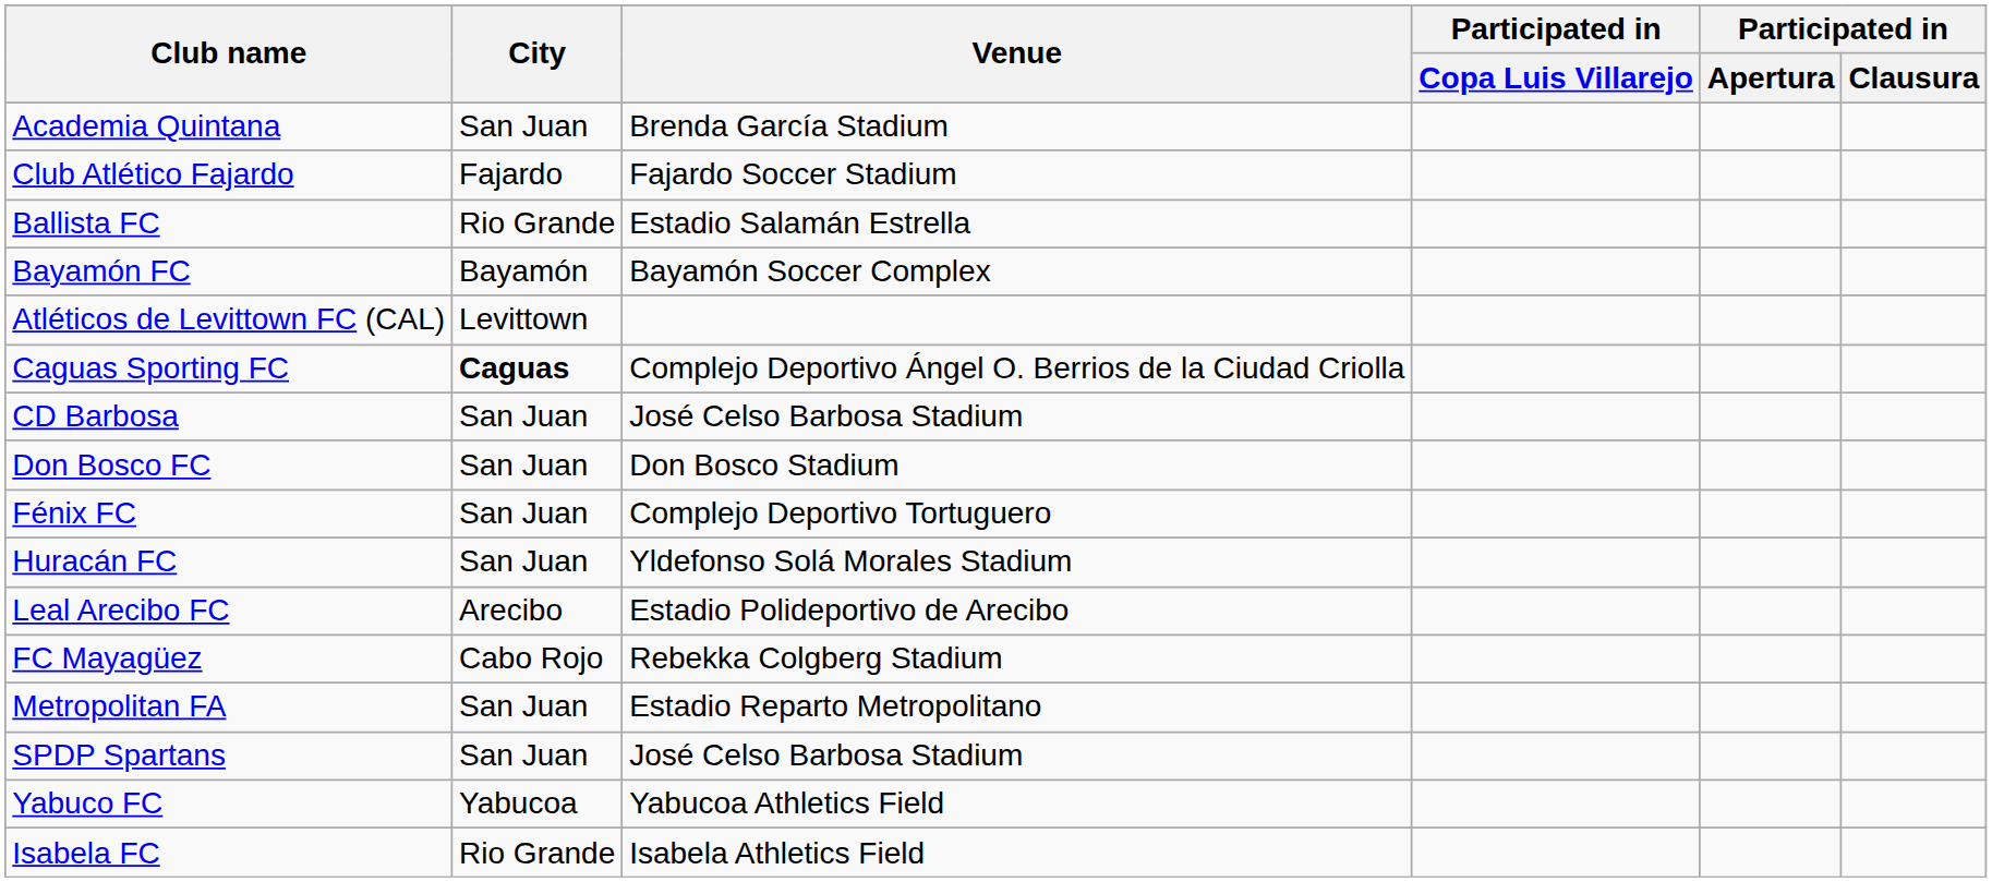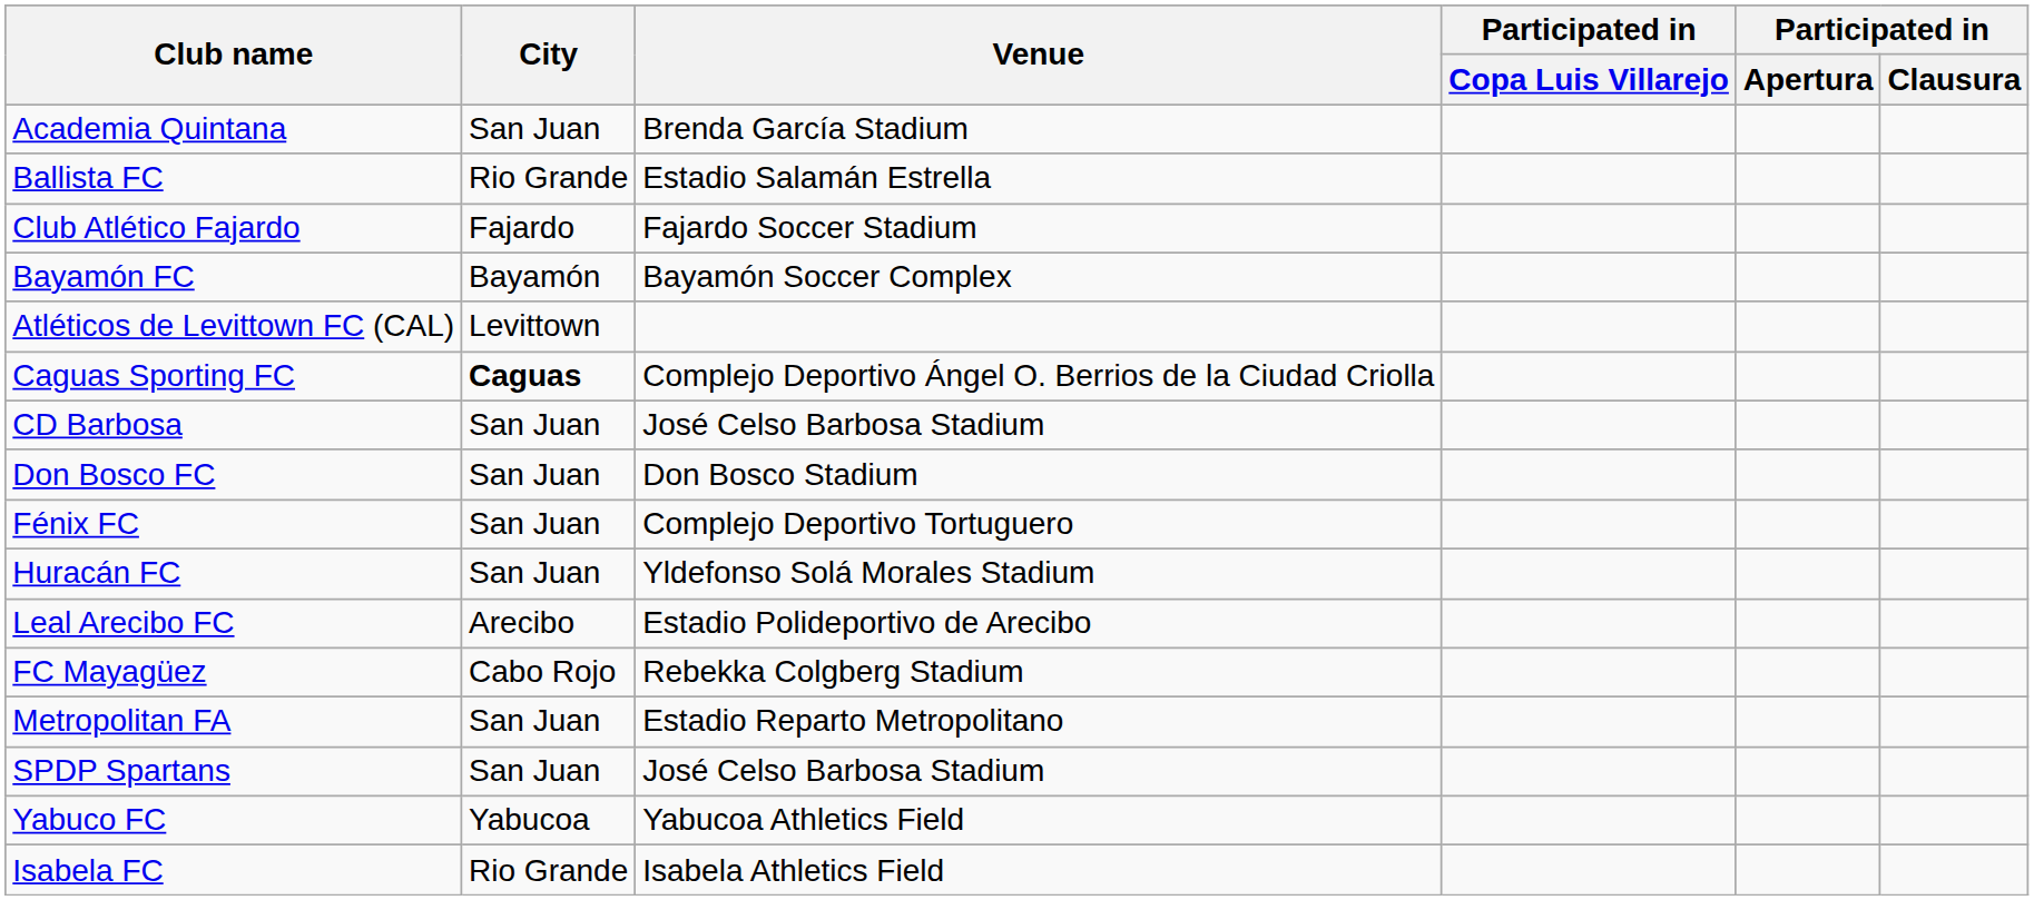rows swapped: Club Atlético Fajardo <-> Ballista FC
